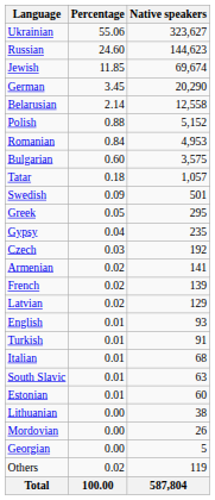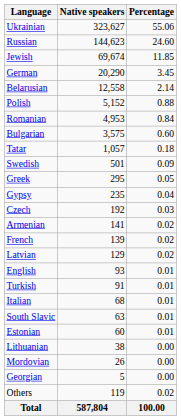columns swapped: Native speakers <-> Percentage
